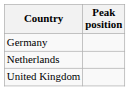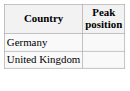- row: Netherlands
